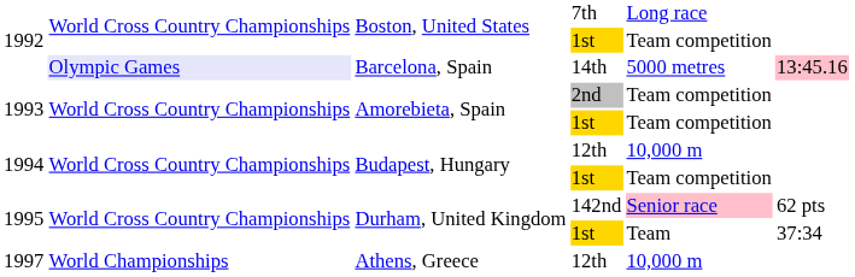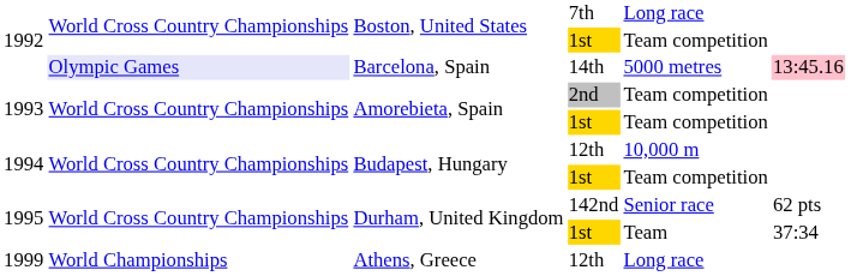Durham, United Kingdom / 142nd | column 5: pink background -> no background
Athens, Greece | column 1: 1997 -> 1999
Athens, Greece | column 5: 10,000 m -> Long race
